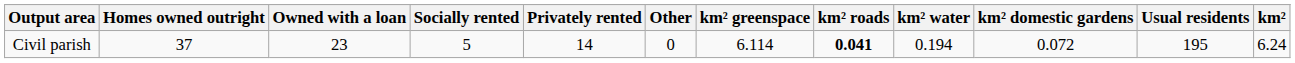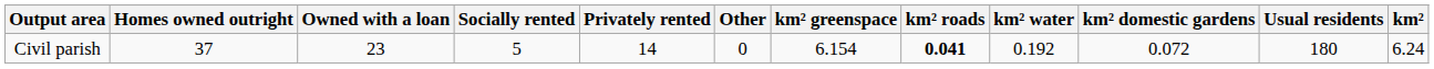Civil parish | km² greenspace: 6.114 -> 6.154
Civil parish | km² water: 0.194 -> 0.192
Civil parish | Usual residents: 195 -> 180
